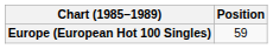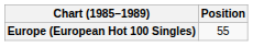Europe (European Hot 100 Singles) | Position: 59 -> 55
